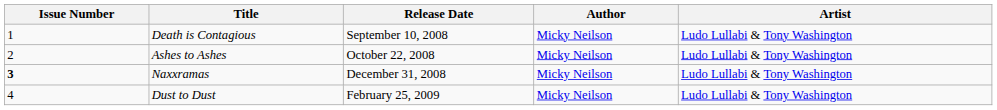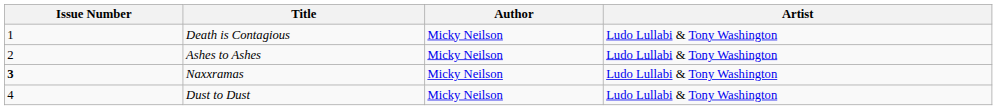- column: Release Date | September 10, 2008 | October 22, 2008 | December 31, 2008 | February 25, 2009
